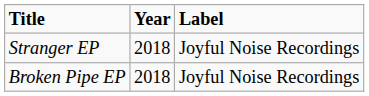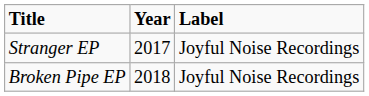Stranger EP | Year: 2018 -> 2017
